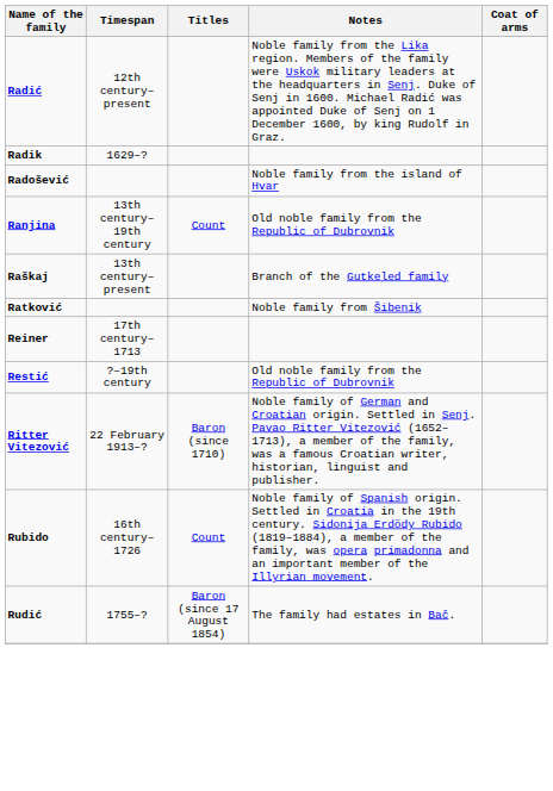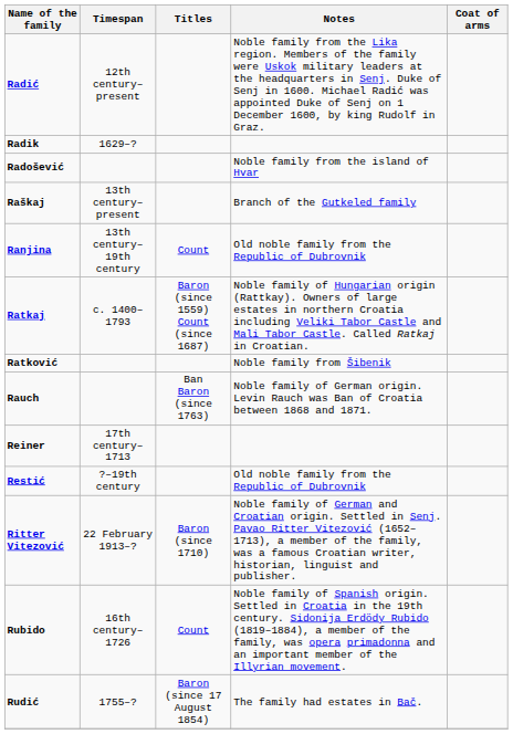rows swapped: Ranjina <-> Raškaj
+ row: Ratkaj | c. 1400–1793 | Baron (since 1559) Count (since 1687) | Noble family of Hungarian origin (Rattkay). Owners of large estates in northern Croatia including Veliki Tabor Castle and Mali Tabor Castle. Called Ratkaj in Croatian.
+ row: Rauch | Ban Baron (since 1763) | Noble family of German origin. Levin Rauch was Ban of Croatia between 1868 and 1871.
